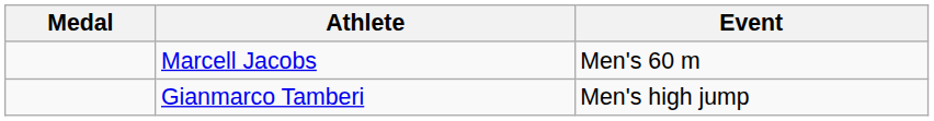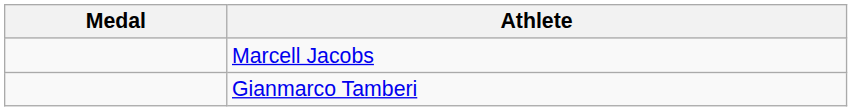- column: Event | Men's 60 m | Men's high jump
